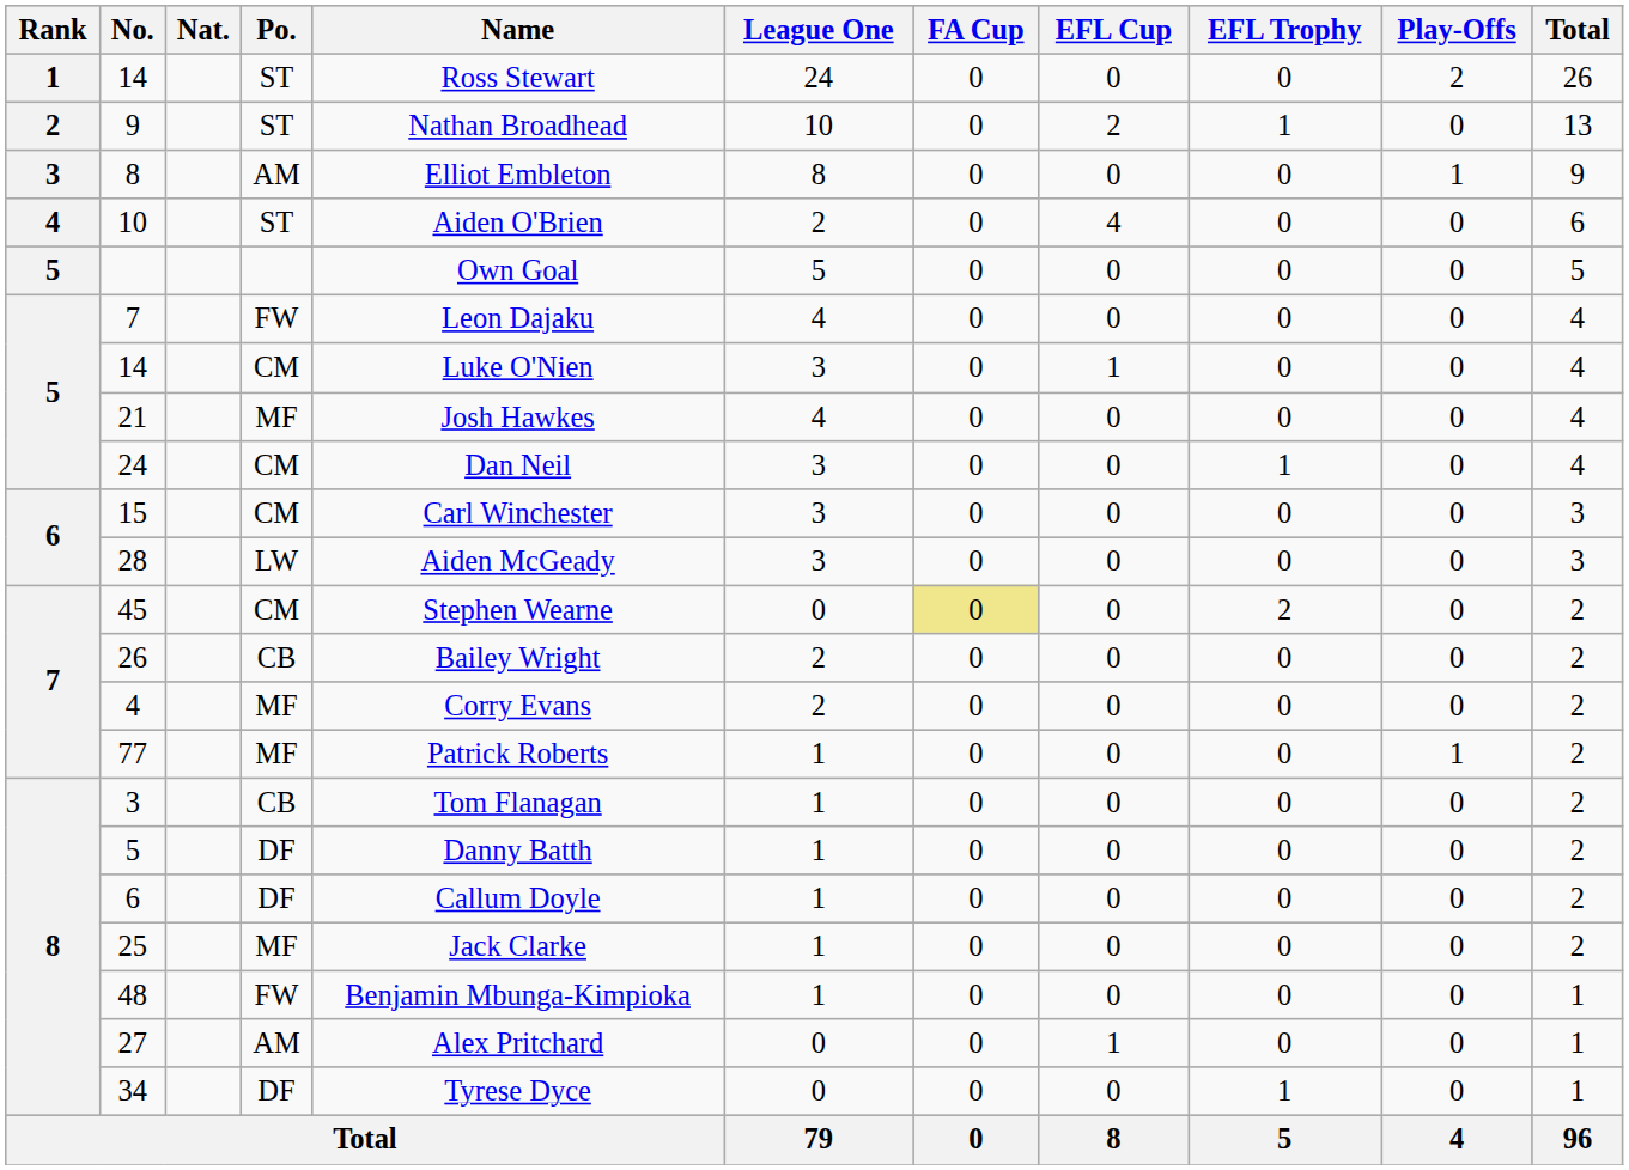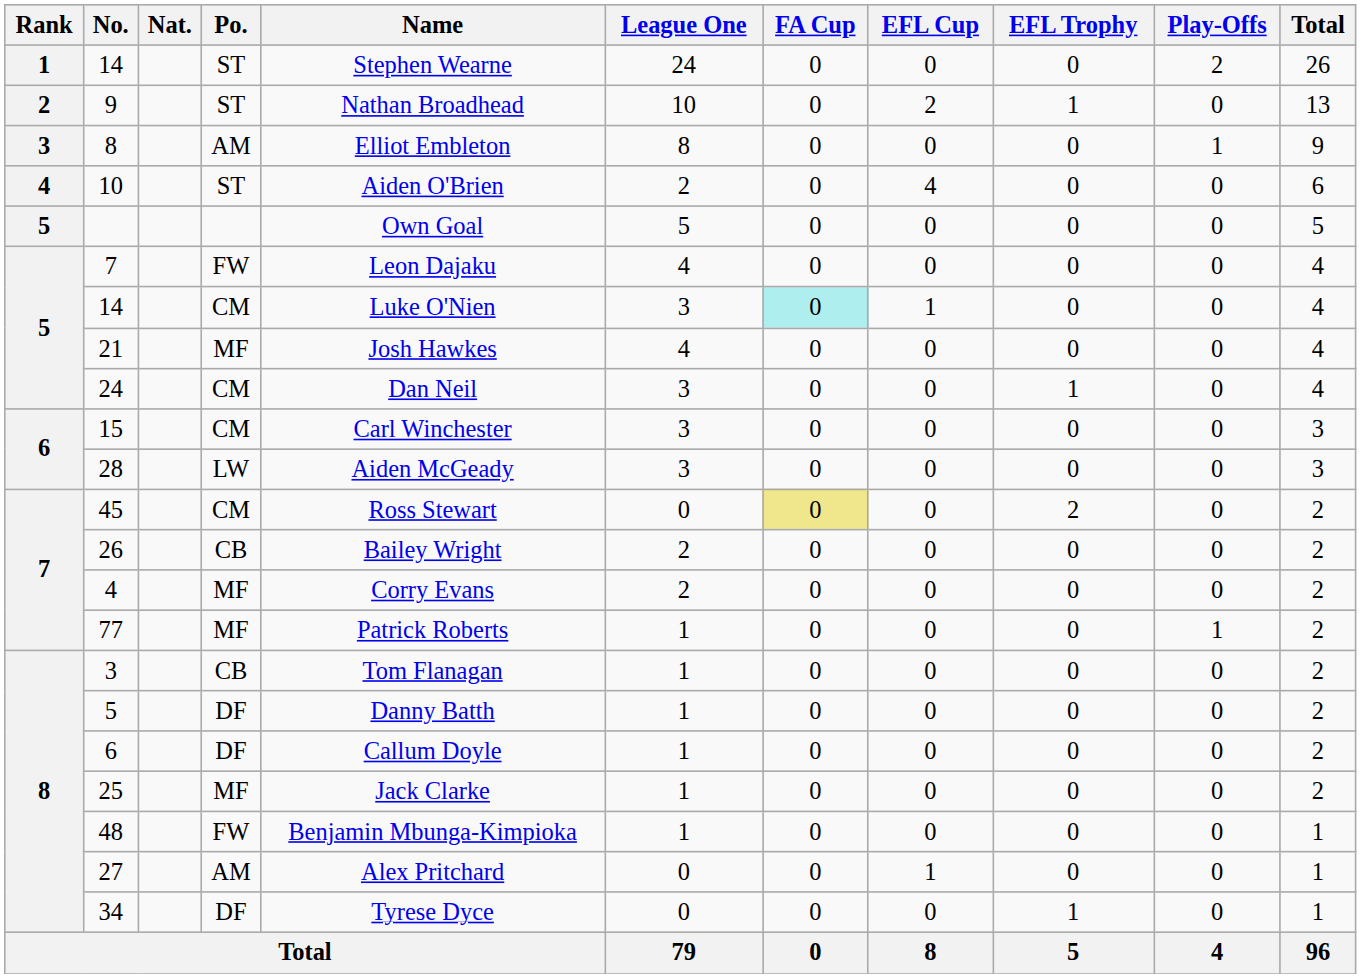14 / ST | Name: Ross Stewart -> Stephen Wearne
14 / CM | FA Cup: no background -> paleturquoise background
45 | Name: Stephen Wearne -> Ross Stewart
